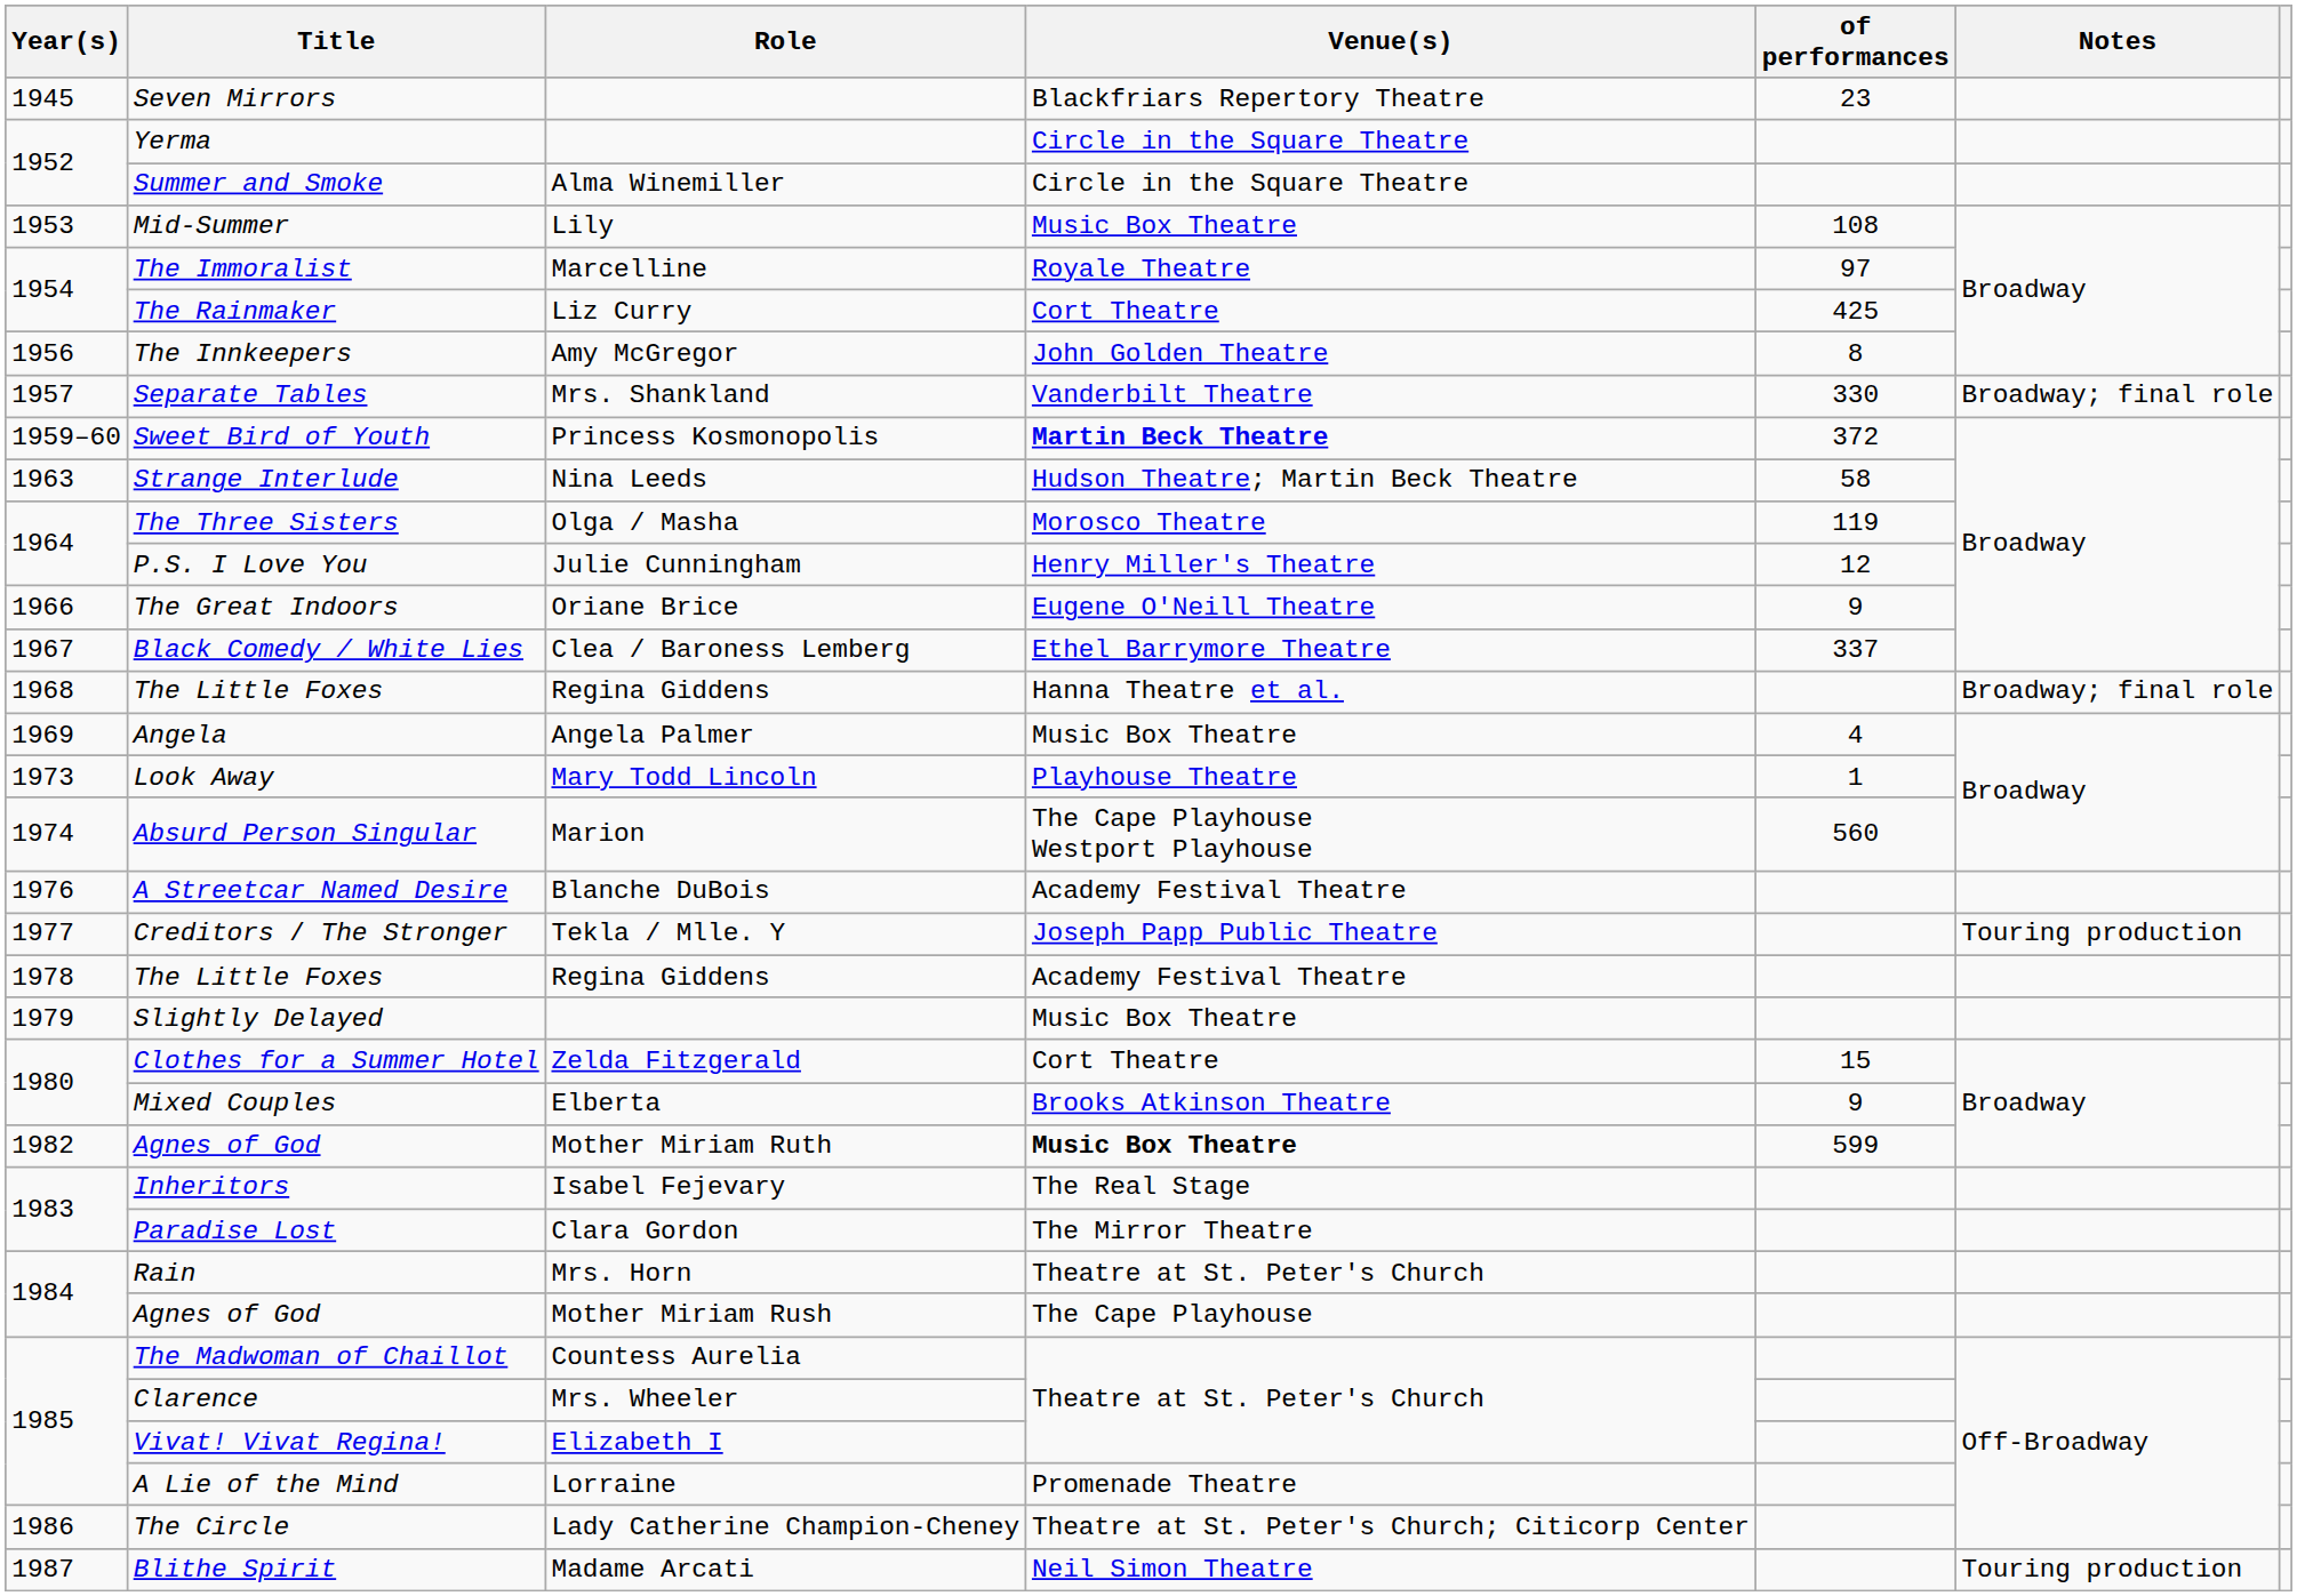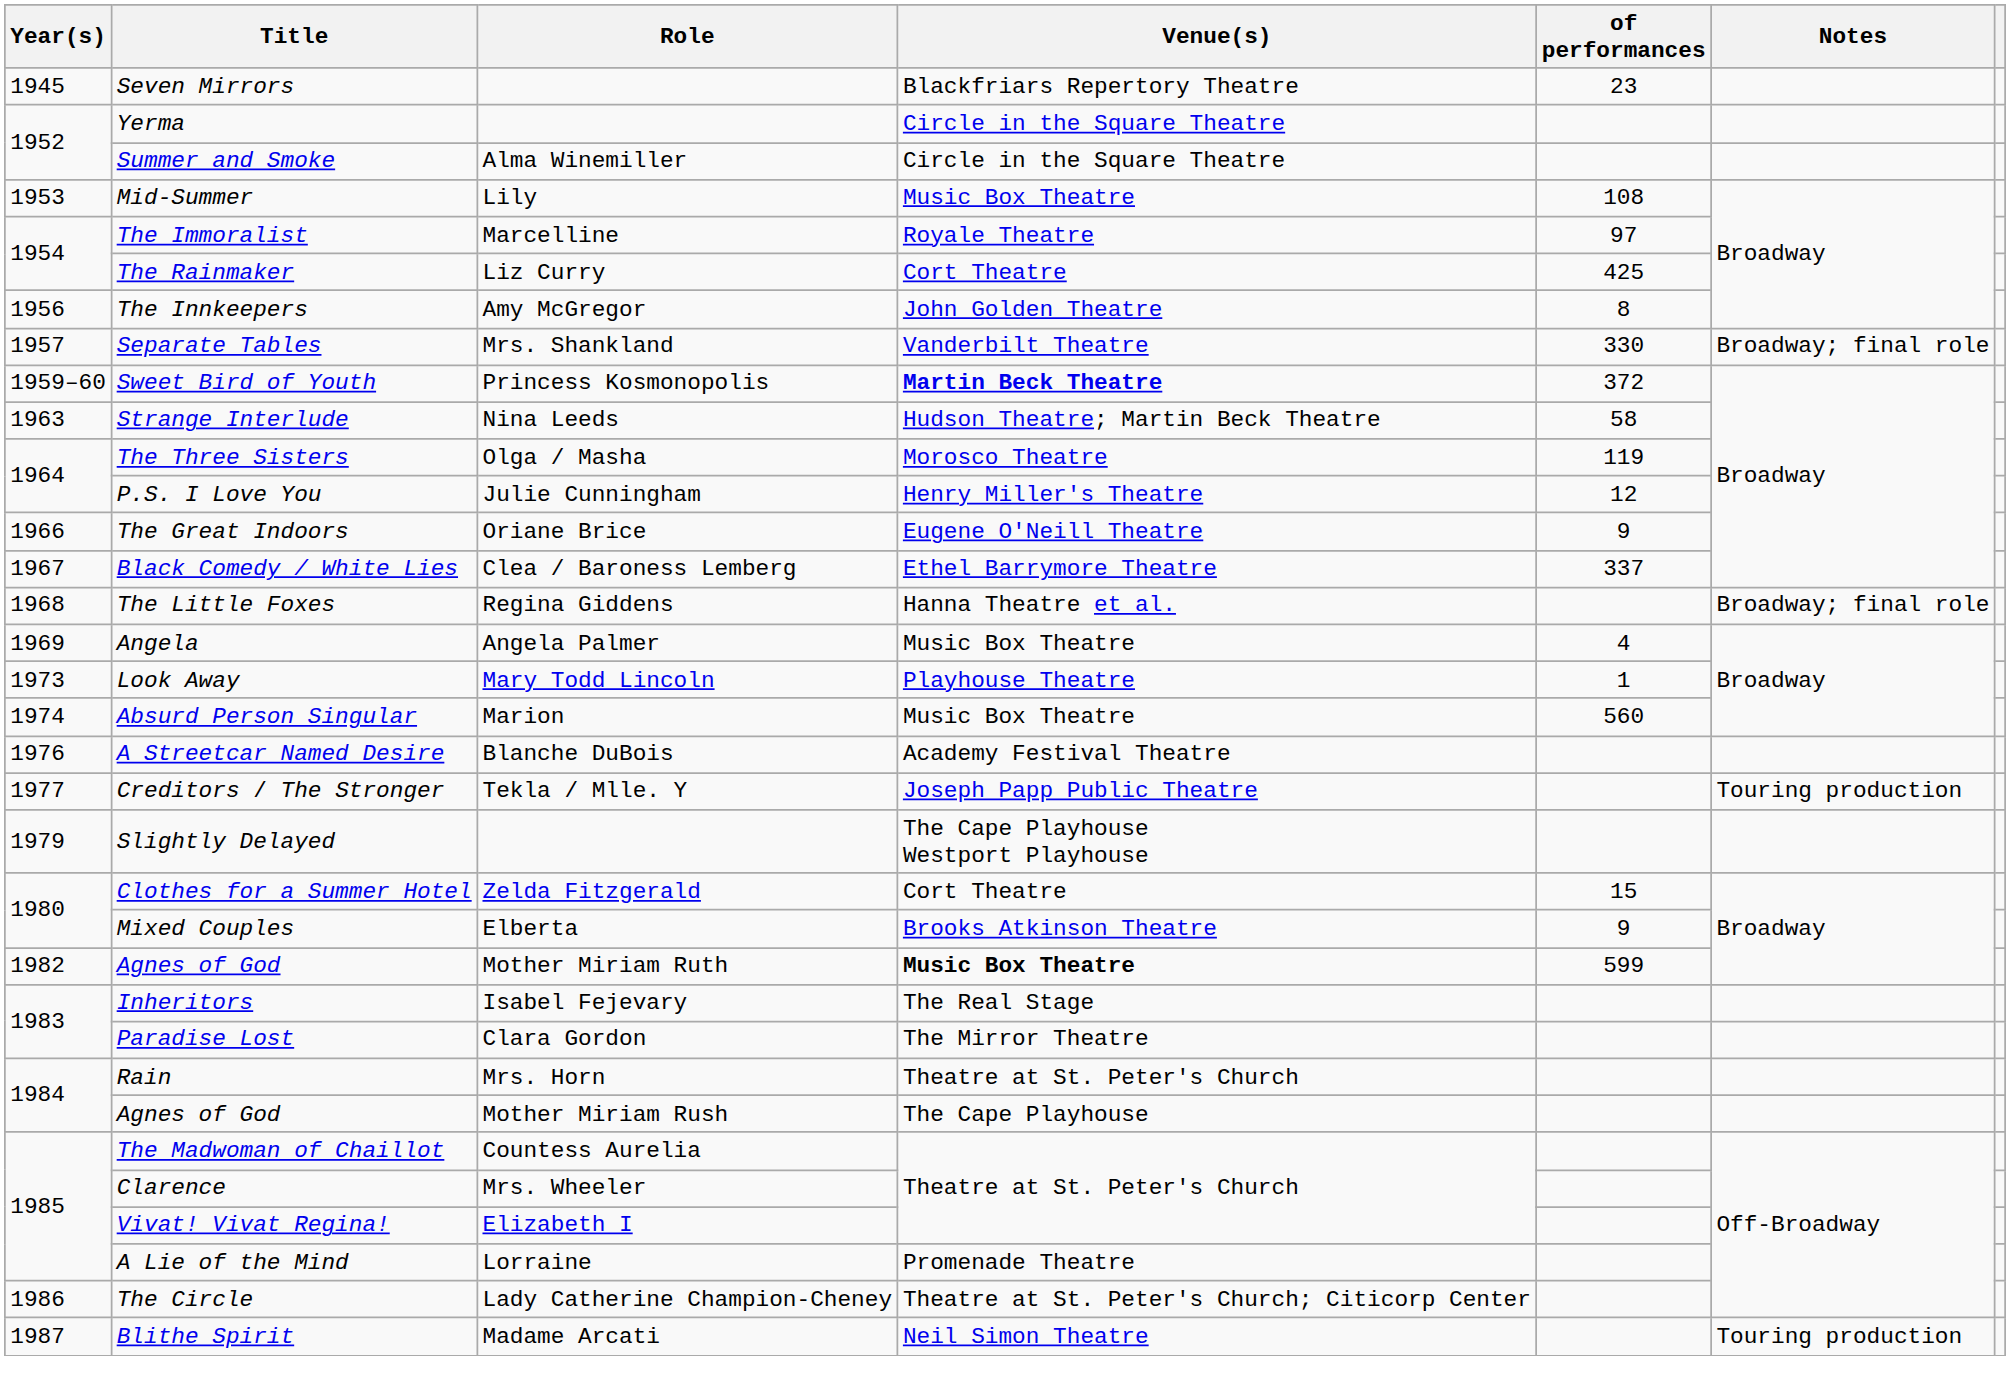Absurd Person Singular | Venue(s): The Cape Playhouse Westport Playhouse -> Music Box Theatre
- row: 1978 | The Little Foxes | Regina Giddens | Academy Festival Theatre
Slightly Delayed | Venue(s): Music Box Theatre -> The Cape Playhouse Westport Playhouse
